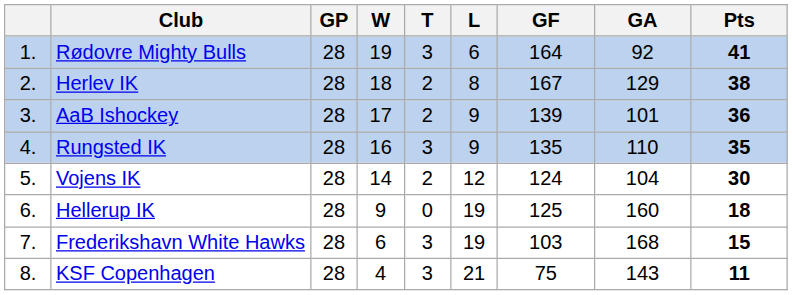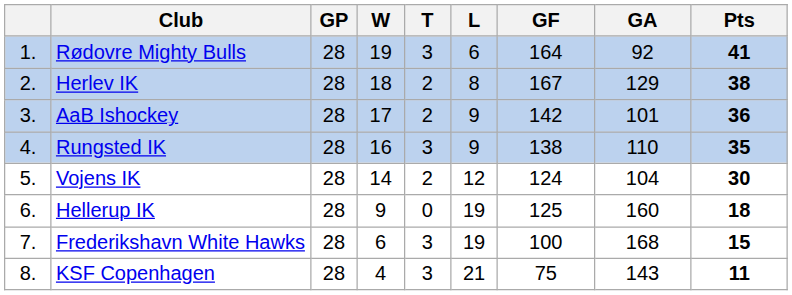AaB Ishockey | GF: 139 -> 142
Rungsted IK | GF: 135 -> 138
Frederikshavn White Hawks | GF: 103 -> 100
